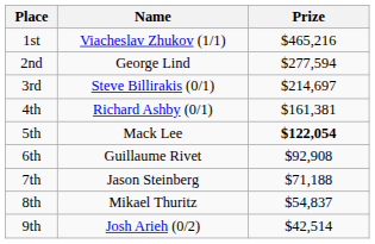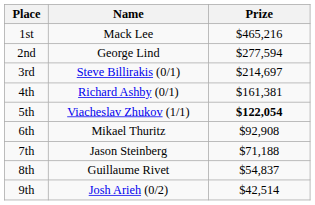1st | Name: Viacheslav Zhukov (1/1) -> Mack Lee
5th | Name: Mack Lee -> Viacheslav Zhukov (1/1)
6th | Name: Guillaume Rivet -> Mikael Thuritz
8th | Name: Mikael Thuritz -> Guillaume Rivet
